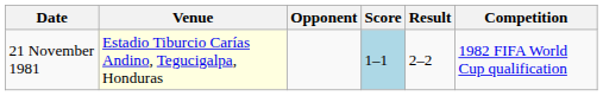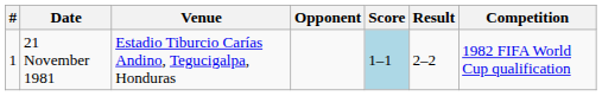+ column: # | 1
21 November 1981 | Venue: lightyellow background -> no background
